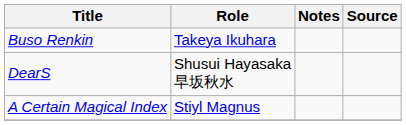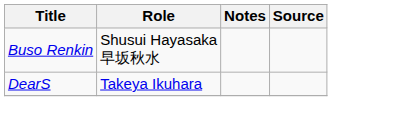Buso Renkin | Role: Takeya Ikuhara -> Shusui Hayasaka 早坂秋水
DearS | Role: Shusui Hayasaka 早坂秋水 -> Takeya Ikuhara
- row: A Certain Magical Index | Stiyl Magnus
